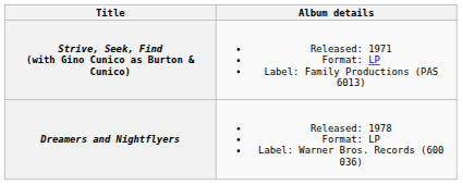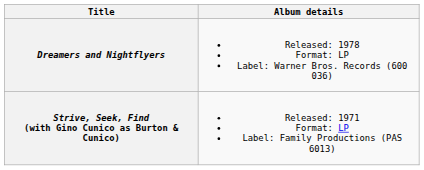rows swapped: Strive, Seek, Find (with Gino Cunico as Burton & Cunico) <-> Dreamers and Nightflyers
